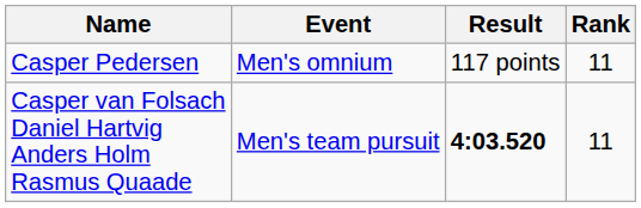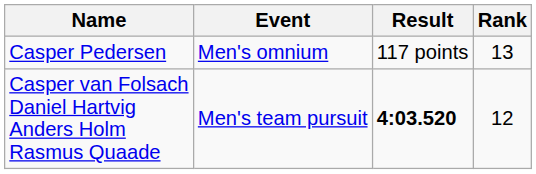Casper Pedersen | Rank: 11 -> 13
Casper van Folsach Daniel Hartvig Anders Holm Rasmus Quaade | Rank: 11 -> 12
